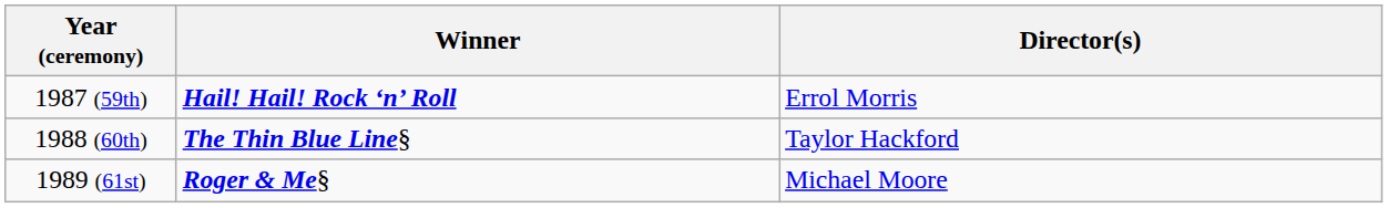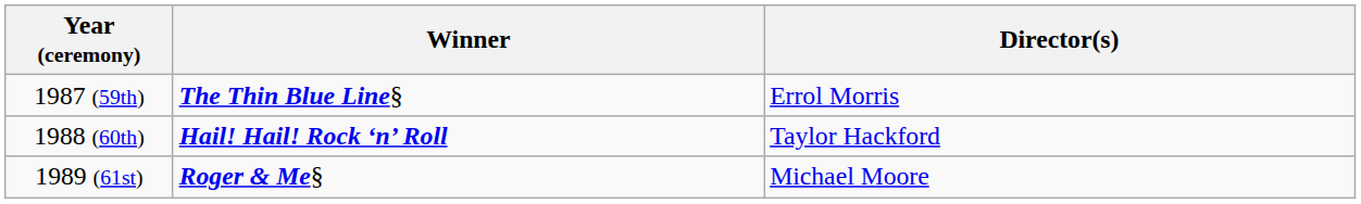1987 (59th) | Winner: Hail! Hail! Rock ‘n’ Roll -> The Thin Blue Line§
1988 (60th) | Winner: The Thin Blue Line§ -> Hail! Hail! Rock ‘n’ Roll
